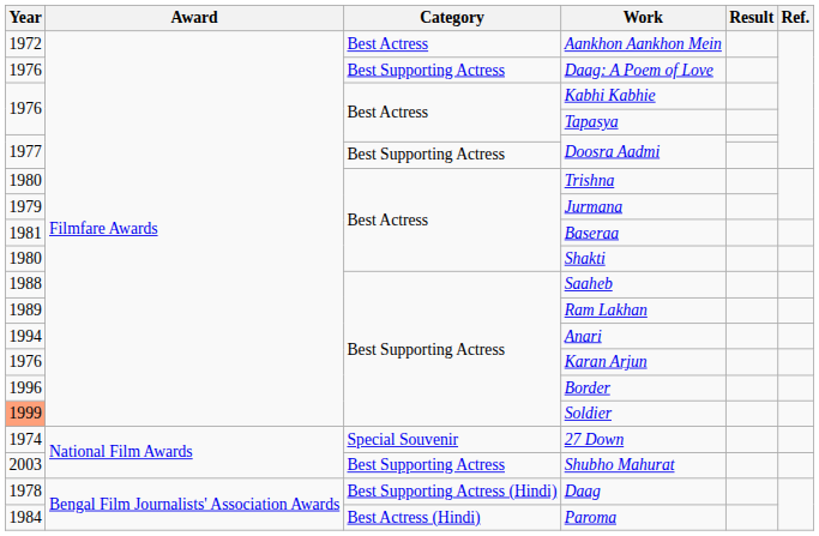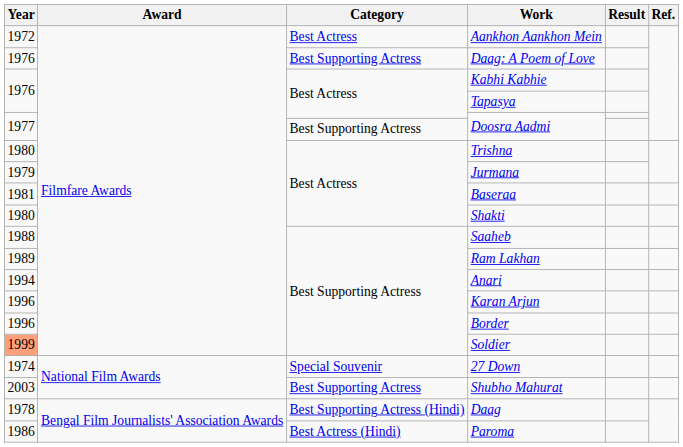Karan Arjun | Year: 1976 -> 1996
Paroma | Year: 1984 -> 1986
